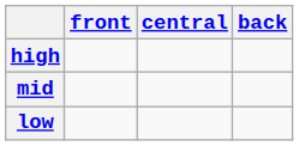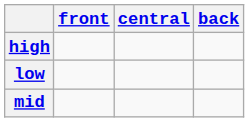rows swapped: mid <-> low
